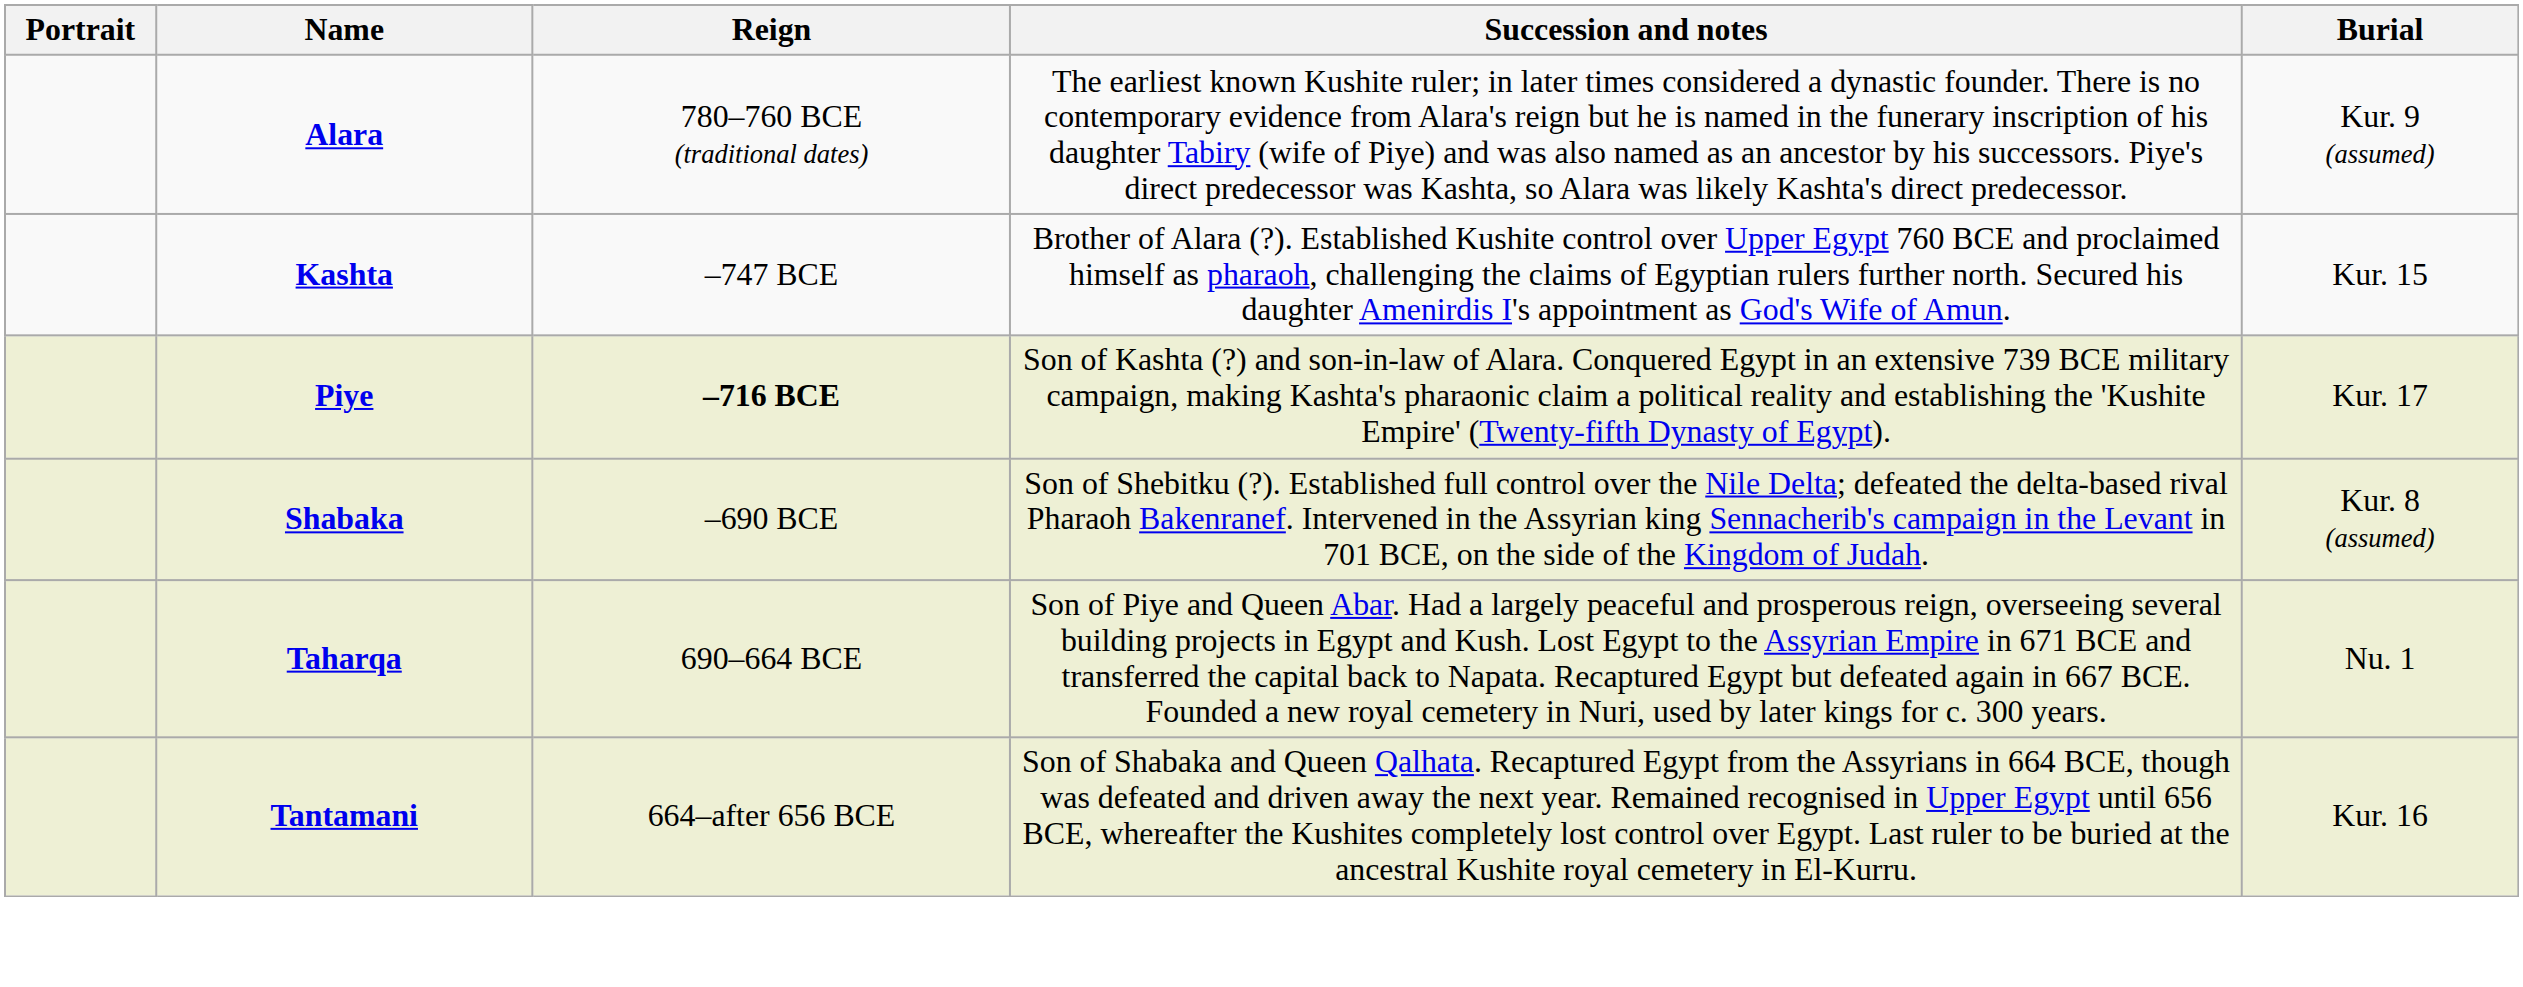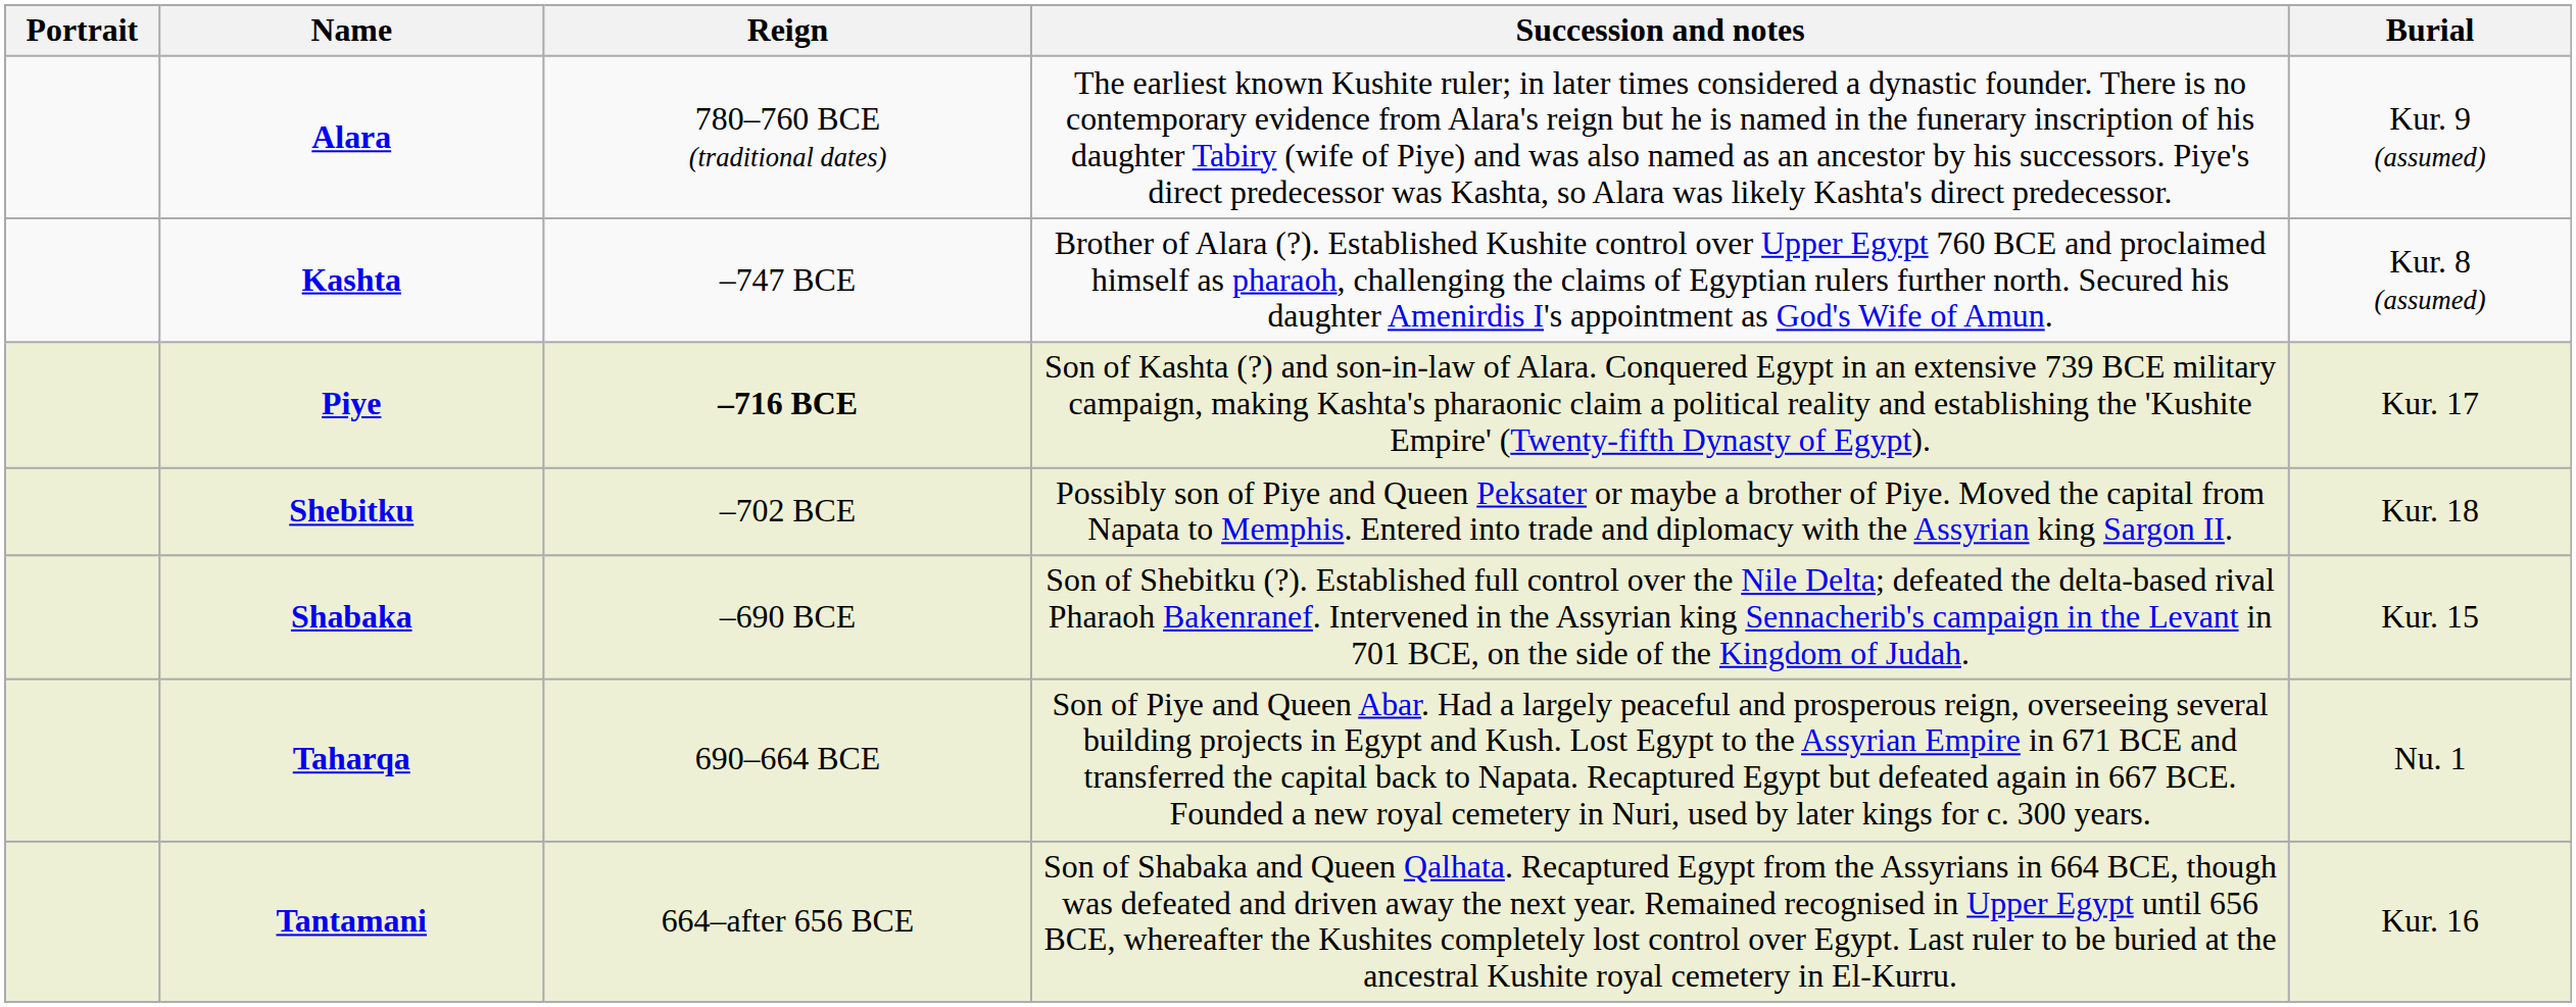Kashta | Burial: Kur. 15 -> Kur. 8 (assumed)
+ row: Shebitku | –702 BCE | Possibly son of Piye and Queen Peksater or maybe a brother of Piye. Moved the capital from Napata to Memphis. Entered into trade and diplomacy with the Assyrian king Sargon II. | Kur. 18
Shabaka | Burial: Kur. 8 (assumed) -> Kur. 15
